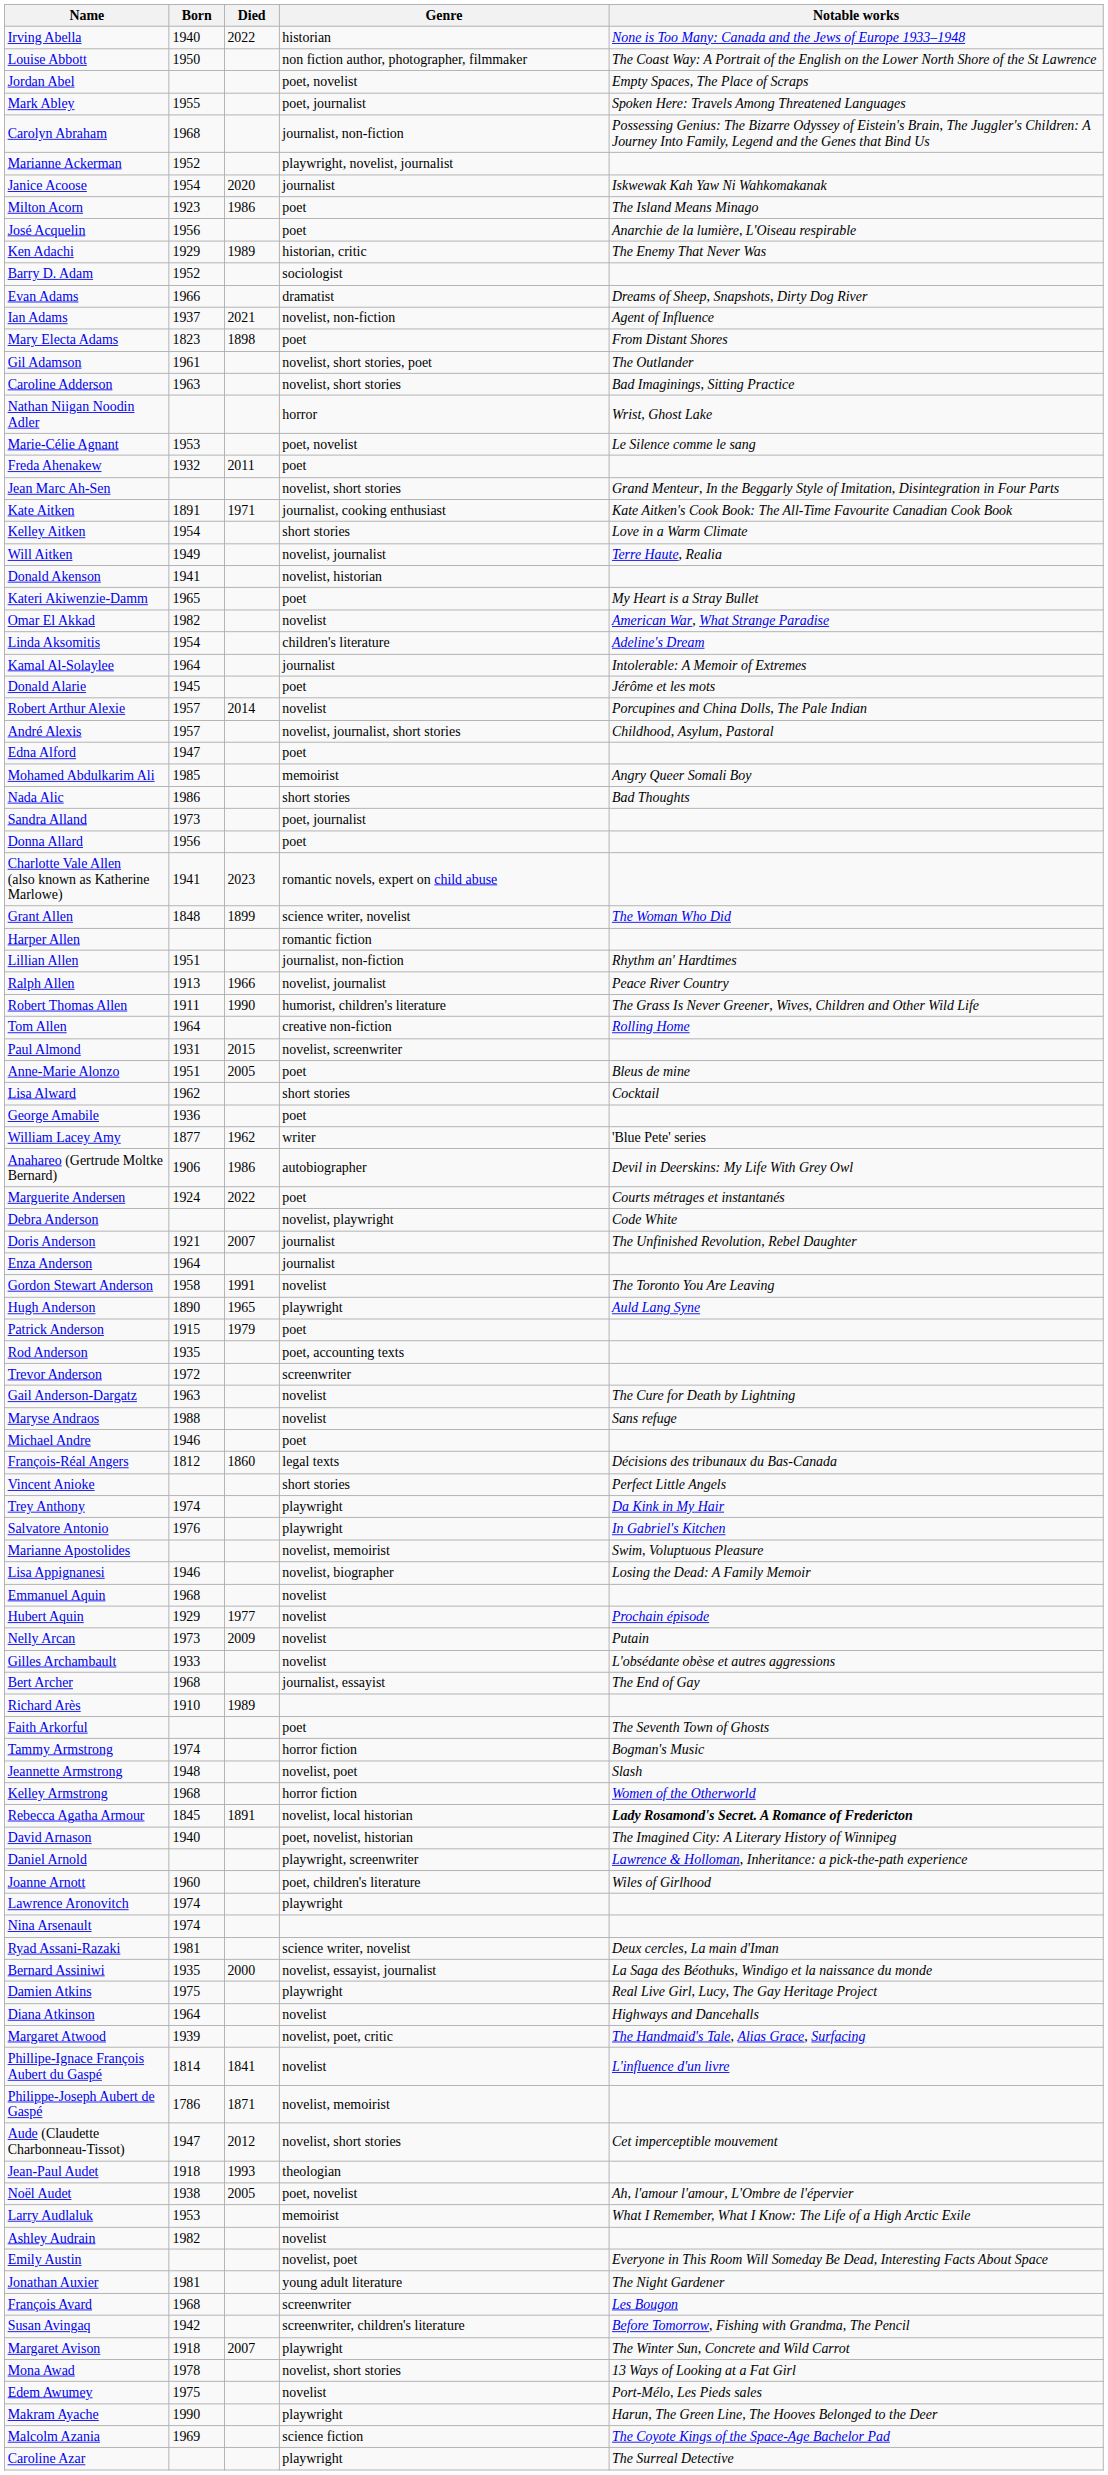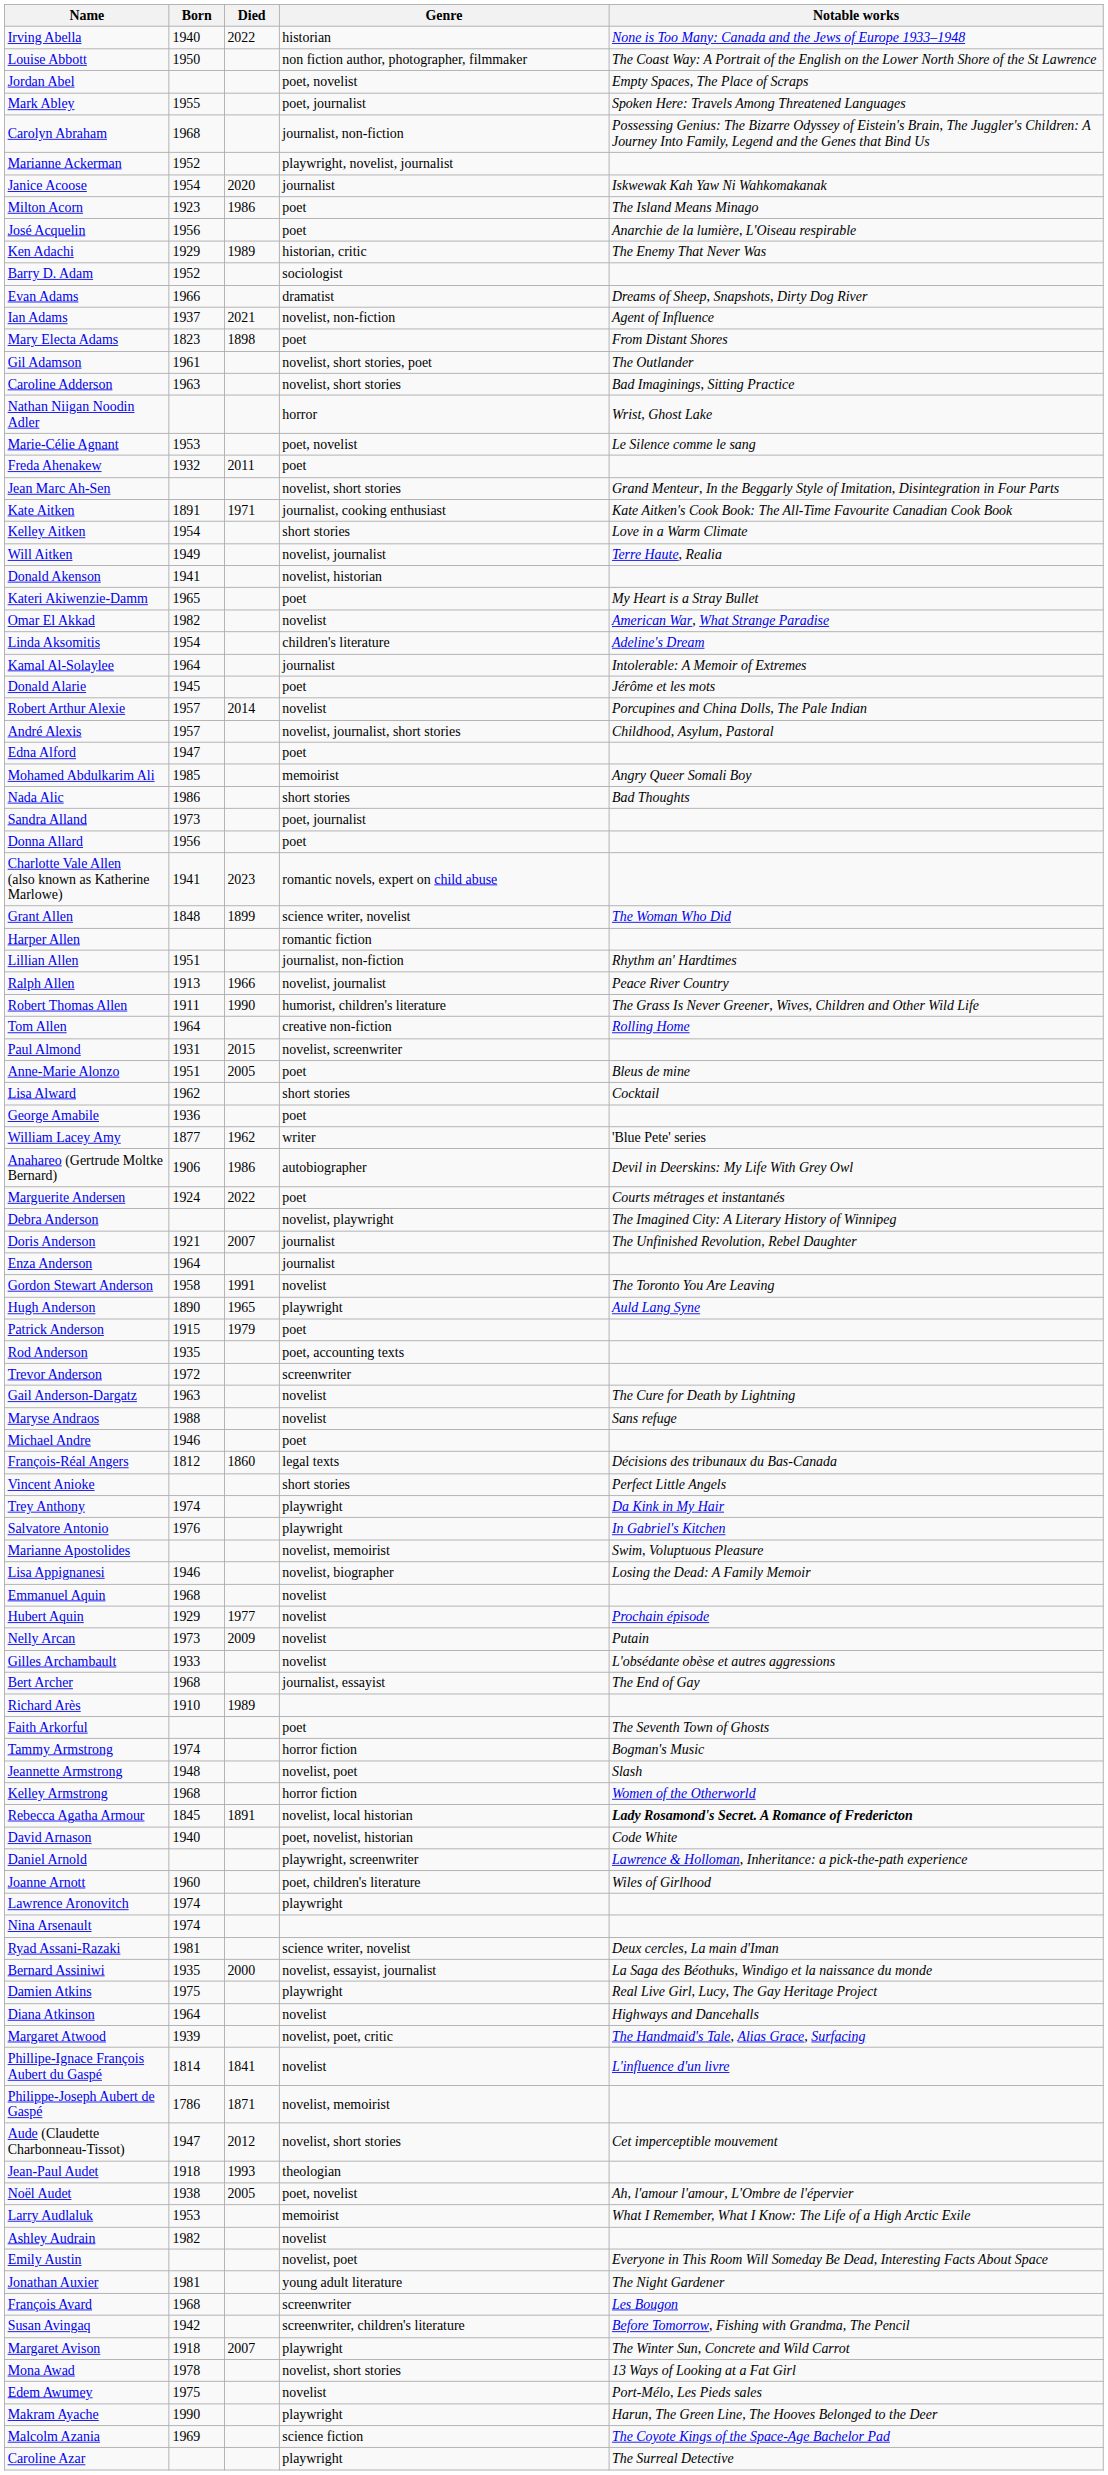Debra Anderson | Notable works: Code White -> The Imagined City: A Literary History of Winnipeg
David Arnason | Notable works: The Imagined City: A Literary History of Winnipeg -> Code White
